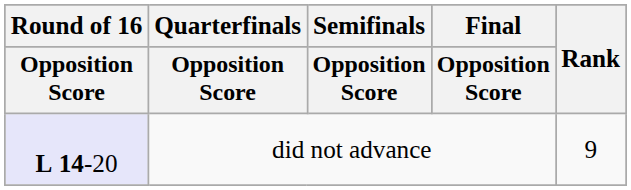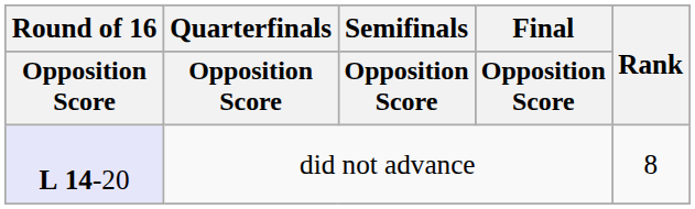did not advance | Rank: 9 -> 8
